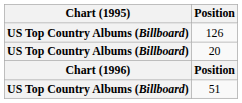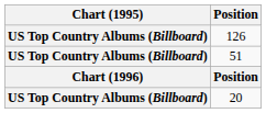rows swapped: 20 <-> 51
